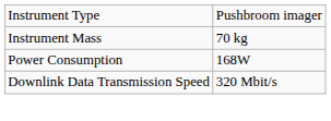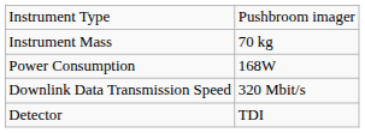+ row: Detector | TDI
